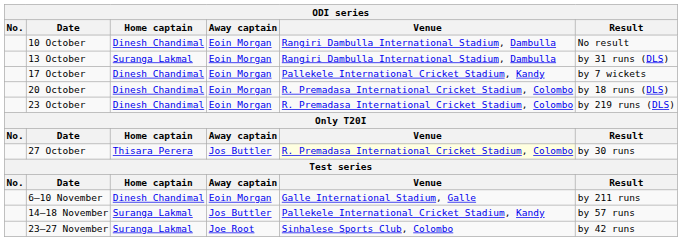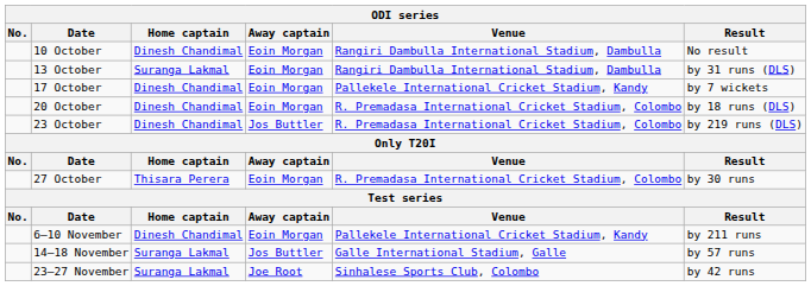23 October | Away captain: Eoin Morgan -> Jos Buttler
27 October | Away captain: Jos Buttler -> Eoin Morgan
27 October | Venue: lightyellow background -> no background
6–10 November | Venue: Galle International Stadium, Galle -> Pallekele International Cricket Stadium, Kandy
14–18 November | Venue: Pallekele International Cricket Stadium, Kandy -> Galle International Stadium, Galle
